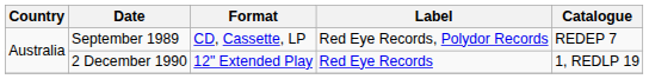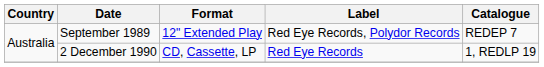September 1989 | Format: CD, Cassette, LP -> 12" Extended Play
2 December 1990 | Format: 12" Extended Play -> CD, Cassette, LP
